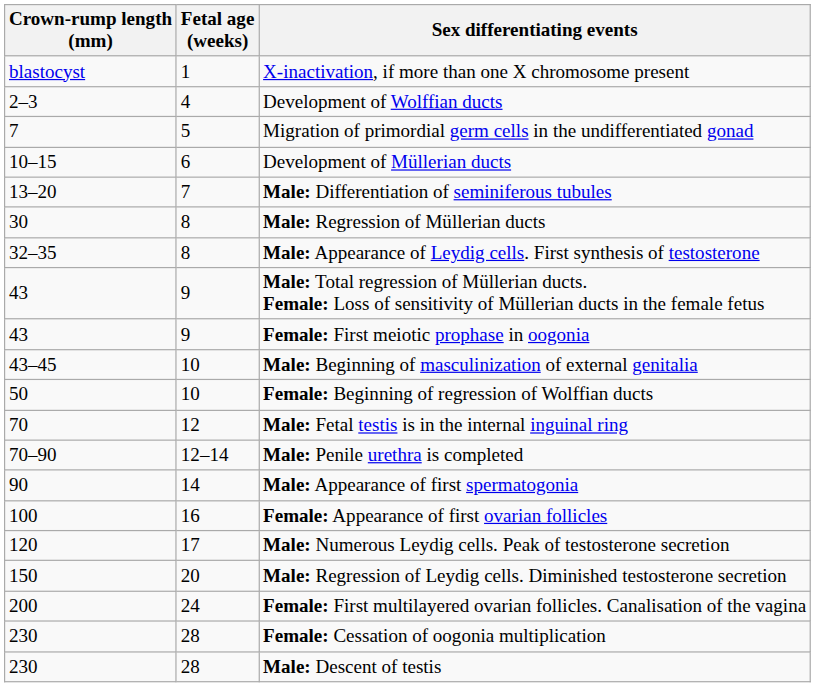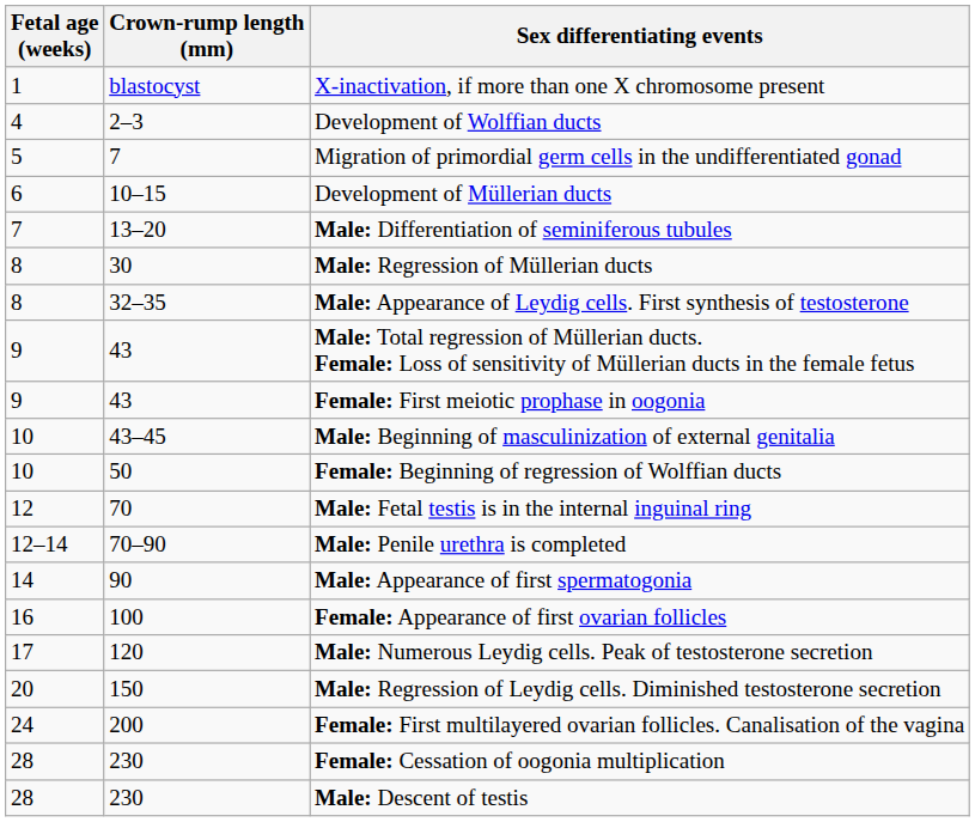columns swapped: Fetal age (weeks) <-> Crown-rump length (mm)
